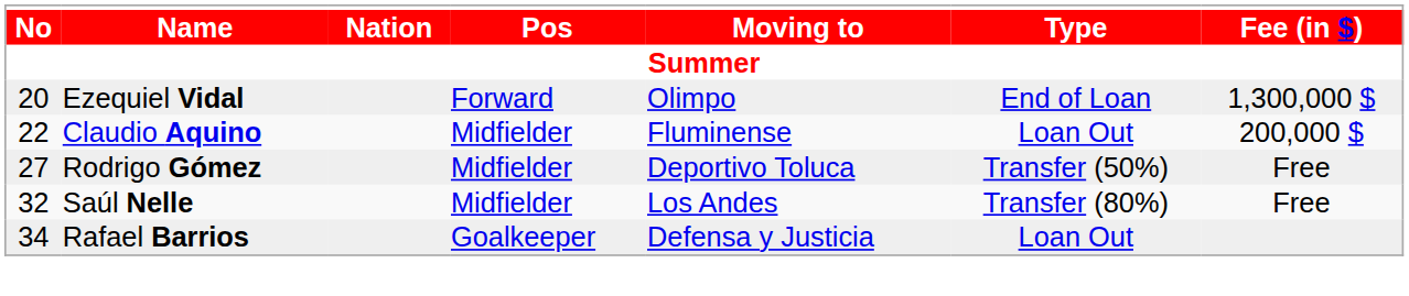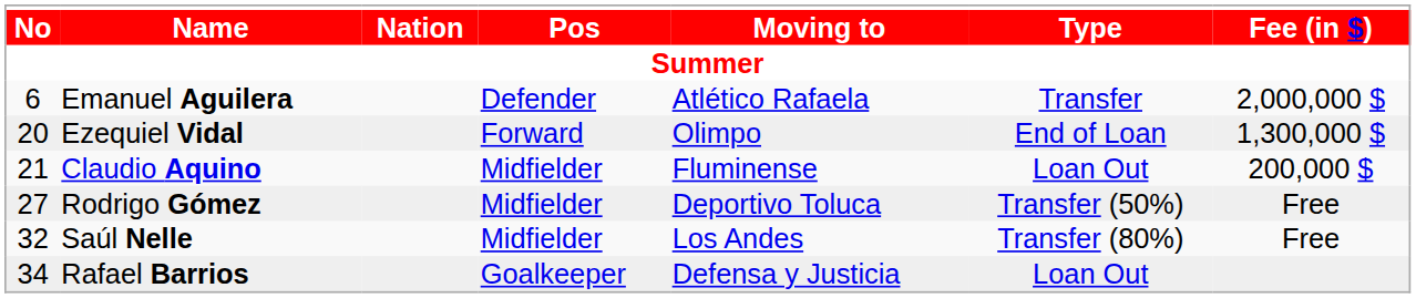+ row: 6 | Emanuel Aguilera | Defender | Atlético Rafaela | Transfer | 2,000,000 $
Claudio Aquino | No: 22 -> 21
